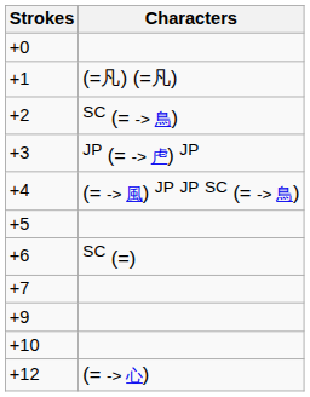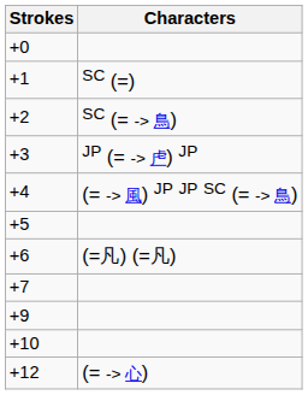+1 | Characters: (=凡) (=凡) -> SC (=)
+6 | Characters: SC (=) -> (=凡) (=凡)
